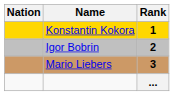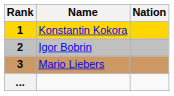columns swapped: Rank <-> Nation
